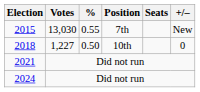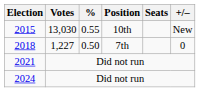2015 | Position: 7th -> 10th
2018 | Position: 10th -> 7th
